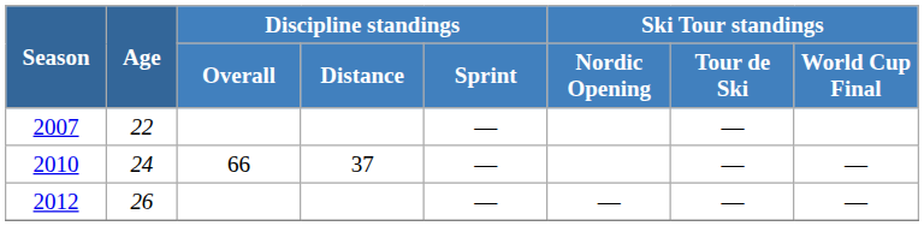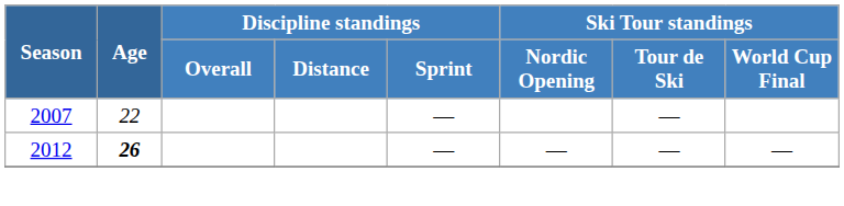- row: 2010 | 24 | 66 | 37 | — | — | —
2012 | Age: normal -> bold
